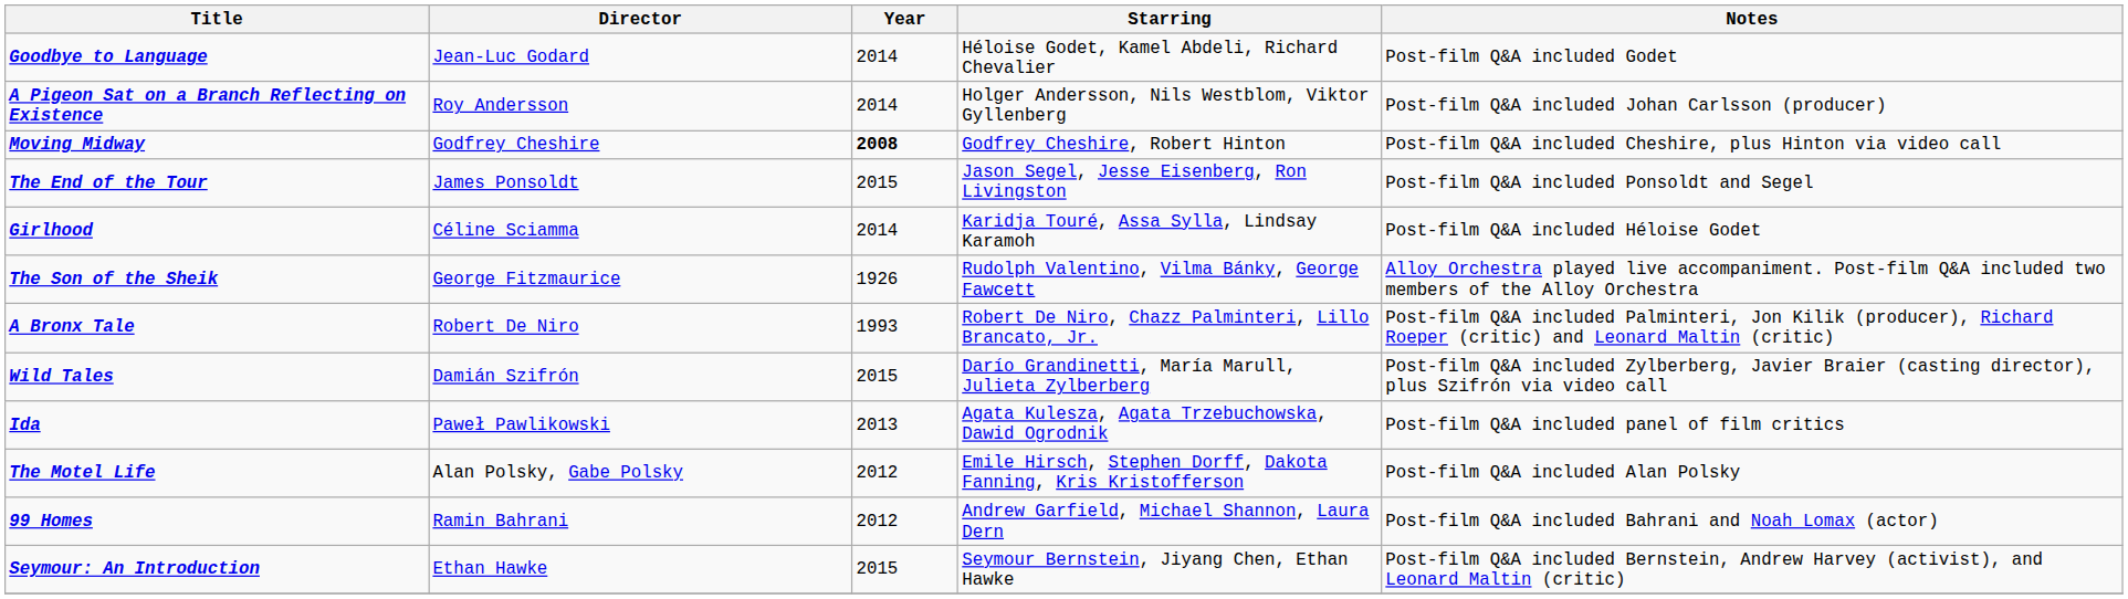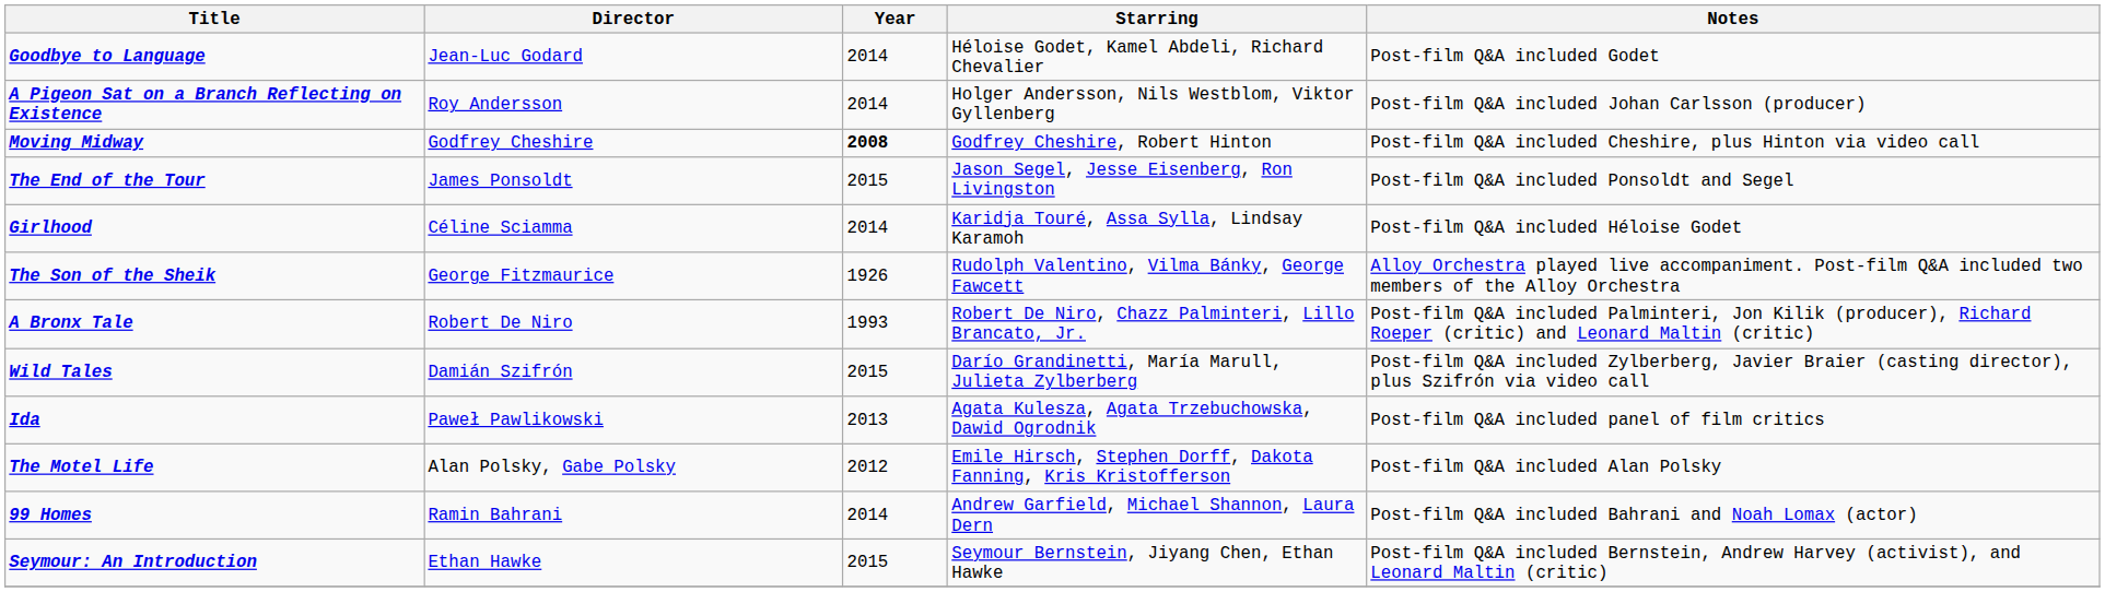99 Homes | Year: 2012 -> 2014
